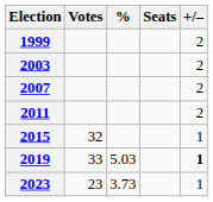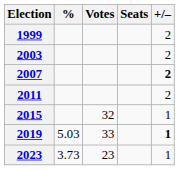columns swapped: Votes <-> %
2007 | +/–: normal -> bold
